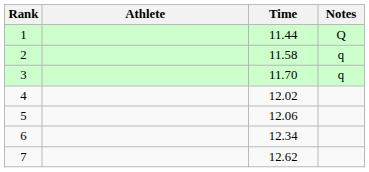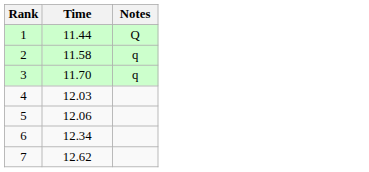- column: Athlete
4 | Time: 12.02 -> 12.03
